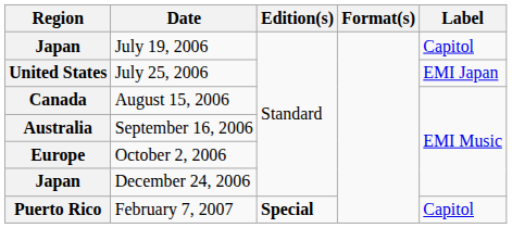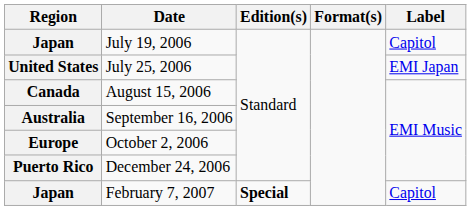December 24, 2006 | Region: Japan -> Puerto Rico
February 7, 2007 | Region: Puerto Rico -> Japan
